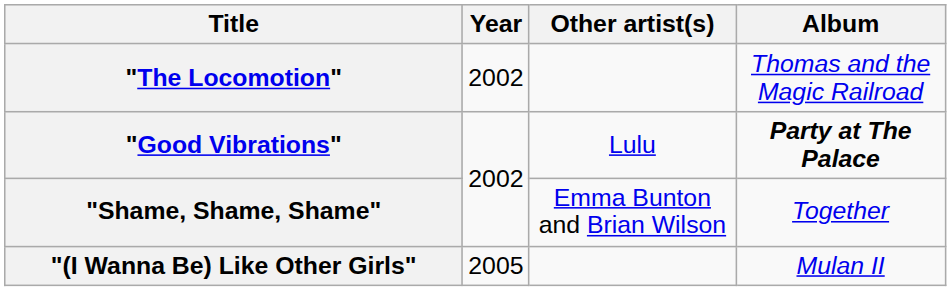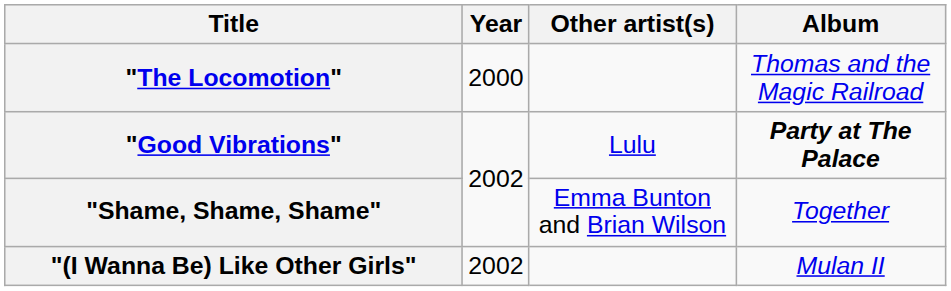"The Locomotion" | Year: 2002 -> 2000
"(I Wanna Be) Like Other Girls" | Year: 2005 -> 2002
